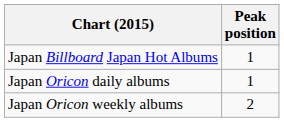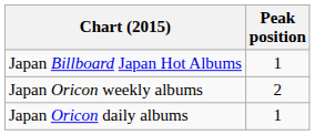rows swapped: Japan Oricon daily albums <-> Japan Oricon weekly albums
